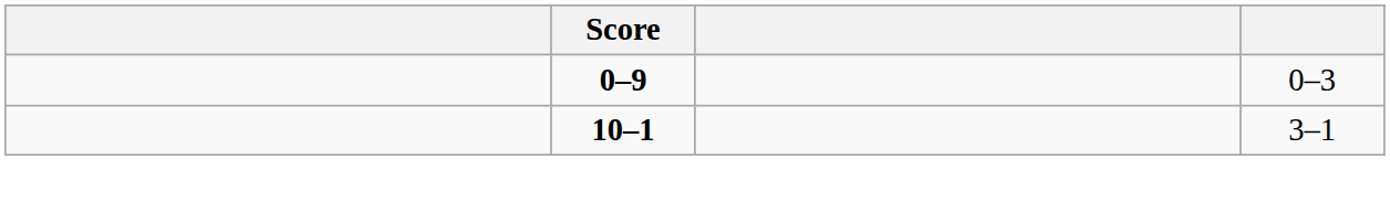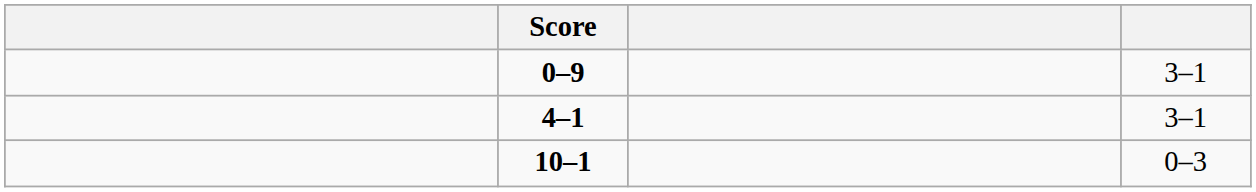0–9 | column 4: 0–3 -> 3–1
+ row: 4–1 | 3–1
10–1 | column 4: 3–1 -> 0–3
